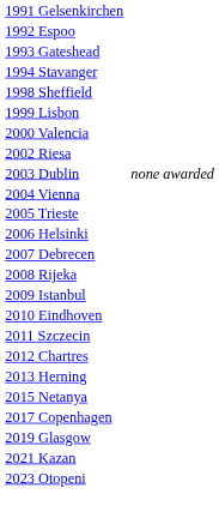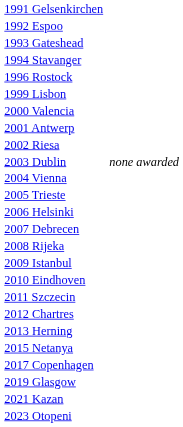+ row: 1996 Rostock
- row: 1998 Sheffield
+ row: 2001 Antwerp
